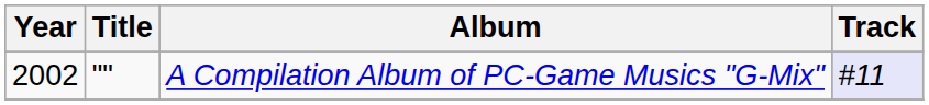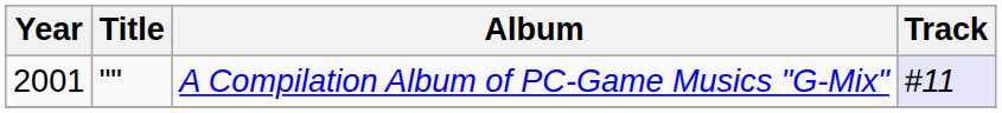A Compilation Album of PC-Game Musics "G-Mix" | Year: 2002 -> 2001
